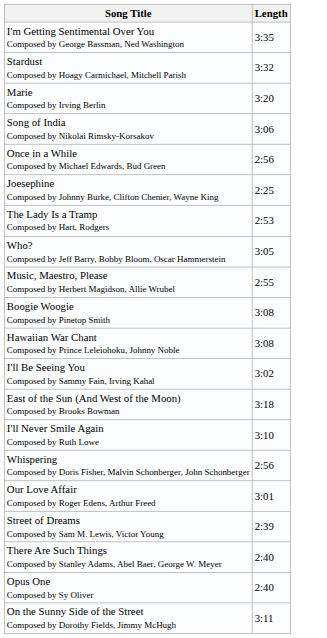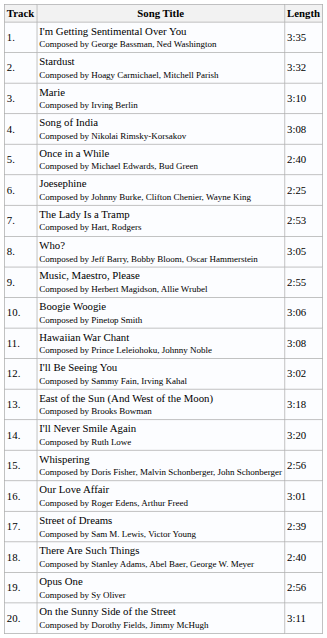+ column: Track | 1. | 2. | 3. | 4. | 5. | 6. | 7. | 8. | 9. | 10. | 11. | 12. | 13. | 14. | 15. | 16. | 17. | 18. | 19. | 20.
Marie Composed by Irving Berlin | Length: 3:20 -> 3:10
Song of India Composed by Nikolai Rimsky-Korsakov | Length: 3:06 -> 3:08
Once in a While Composed by Michael Edwards, Bud Green | Length: 2:56 -> 2:40
Boogie Woogie Composed by Pinetop Smith | Length: 3:08 -> 3:06
I'll Never Smile Again Composed by Ruth Lowe | Length: 3:10 -> 3:20
Opus One Composed by Sy Oliver | Length: 2:40 -> 2:56
